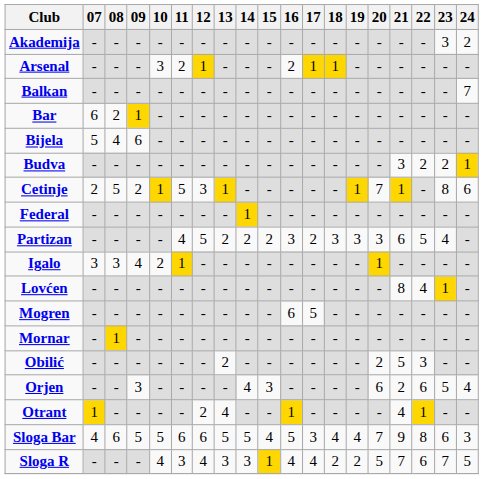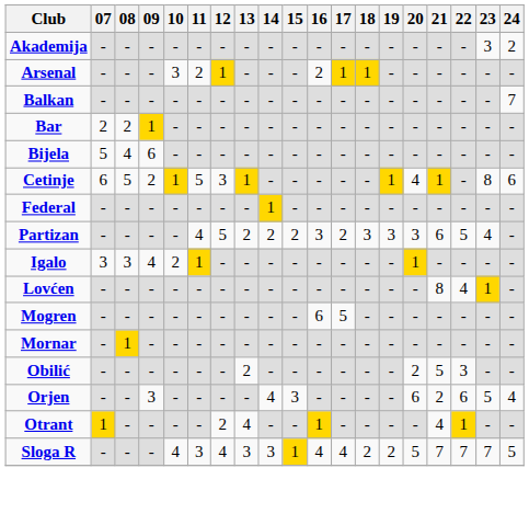Bar | 07: 6 -> 2
- row: Budva | - | - | - | - | - | - | - | - | - | - | - | - | - | - | 3 | 2 | 2 | 1
Cetinje | 07: 2 -> 6
Cetinje | 20: 7 -> 4
- row: Sloga Bar | 4 | 6 | 5 | 5 | 6 | 6 | 5 | 5 | 4 | 5 | 3 | 4 | 4 | 7 | 9 | 8 | 6 | 3
Sloga R | 22: 6 -> 7
